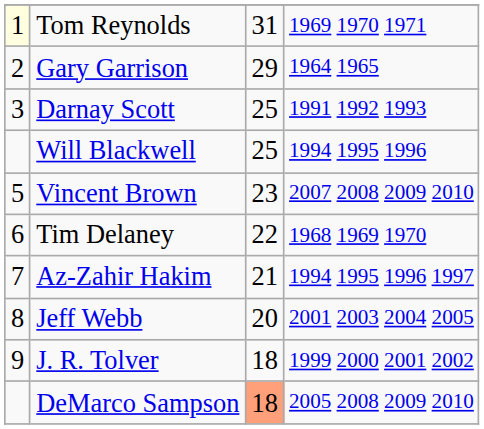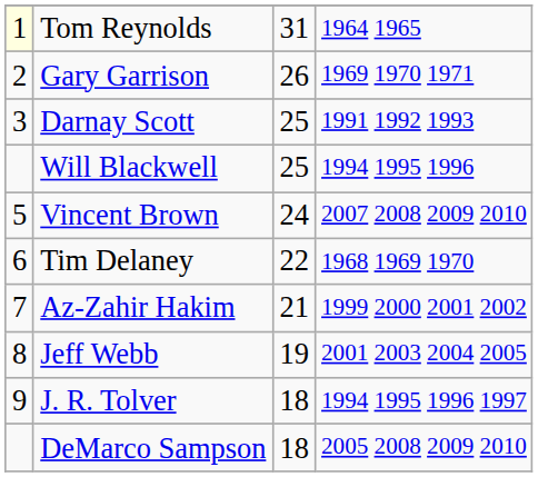Tom Reynolds | column 4: 1969 1970 1971 -> 1964 1965
Gary Garrison | column 3: 29 -> 26
Gary Garrison | column 4: 1964 1965 -> 1969 1970 1971
Vincent Brown | column 3: 23 -> 24
Az-Zahir Hakim | column 4: 1994 1995 1996 1997 -> 1999 2000 2001 2002
Jeff Webb | column 3: 20 -> 19
J. R. Tolver | column 4: 1999 2000 2001 2002 -> 1994 1995 1996 1997
DeMarco Sampson | column 3: lightsalmon background -> no background
